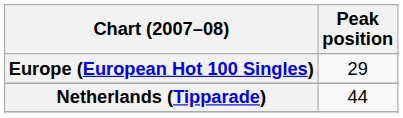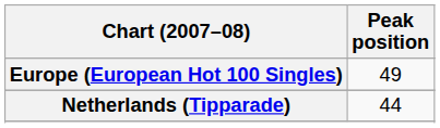Europe (European Hot 100 Singles) | Peak position: 29 -> 49
